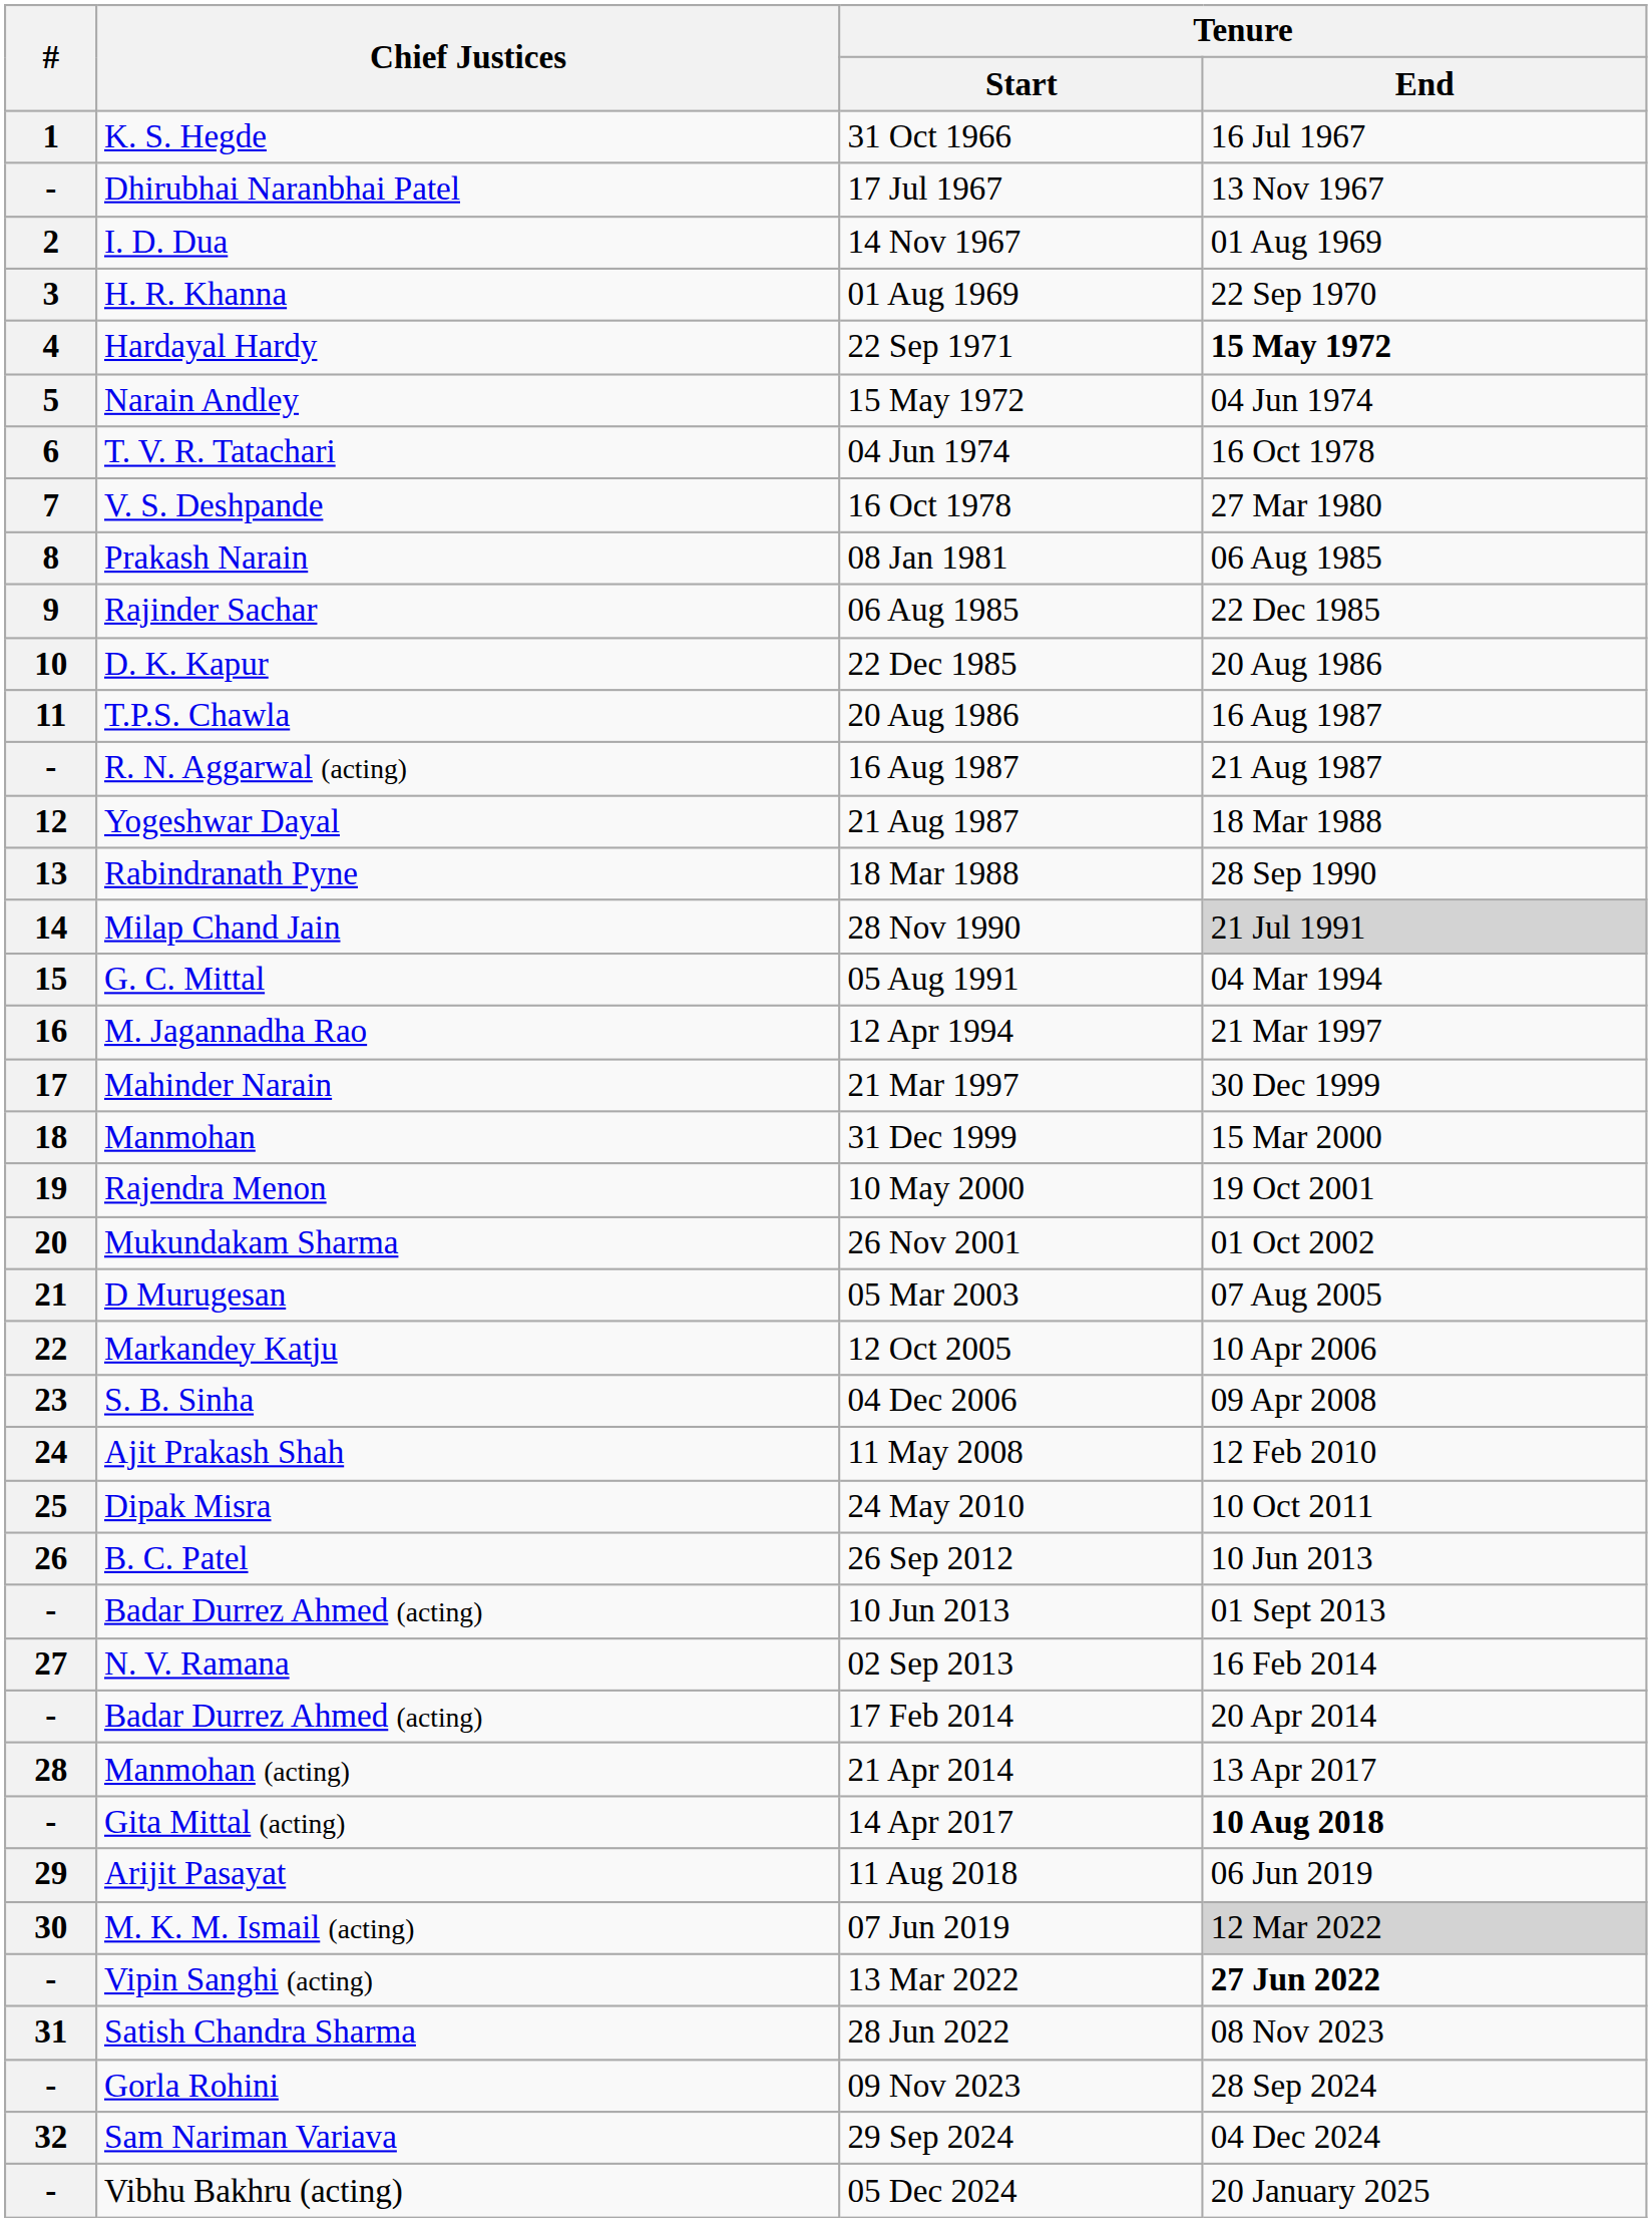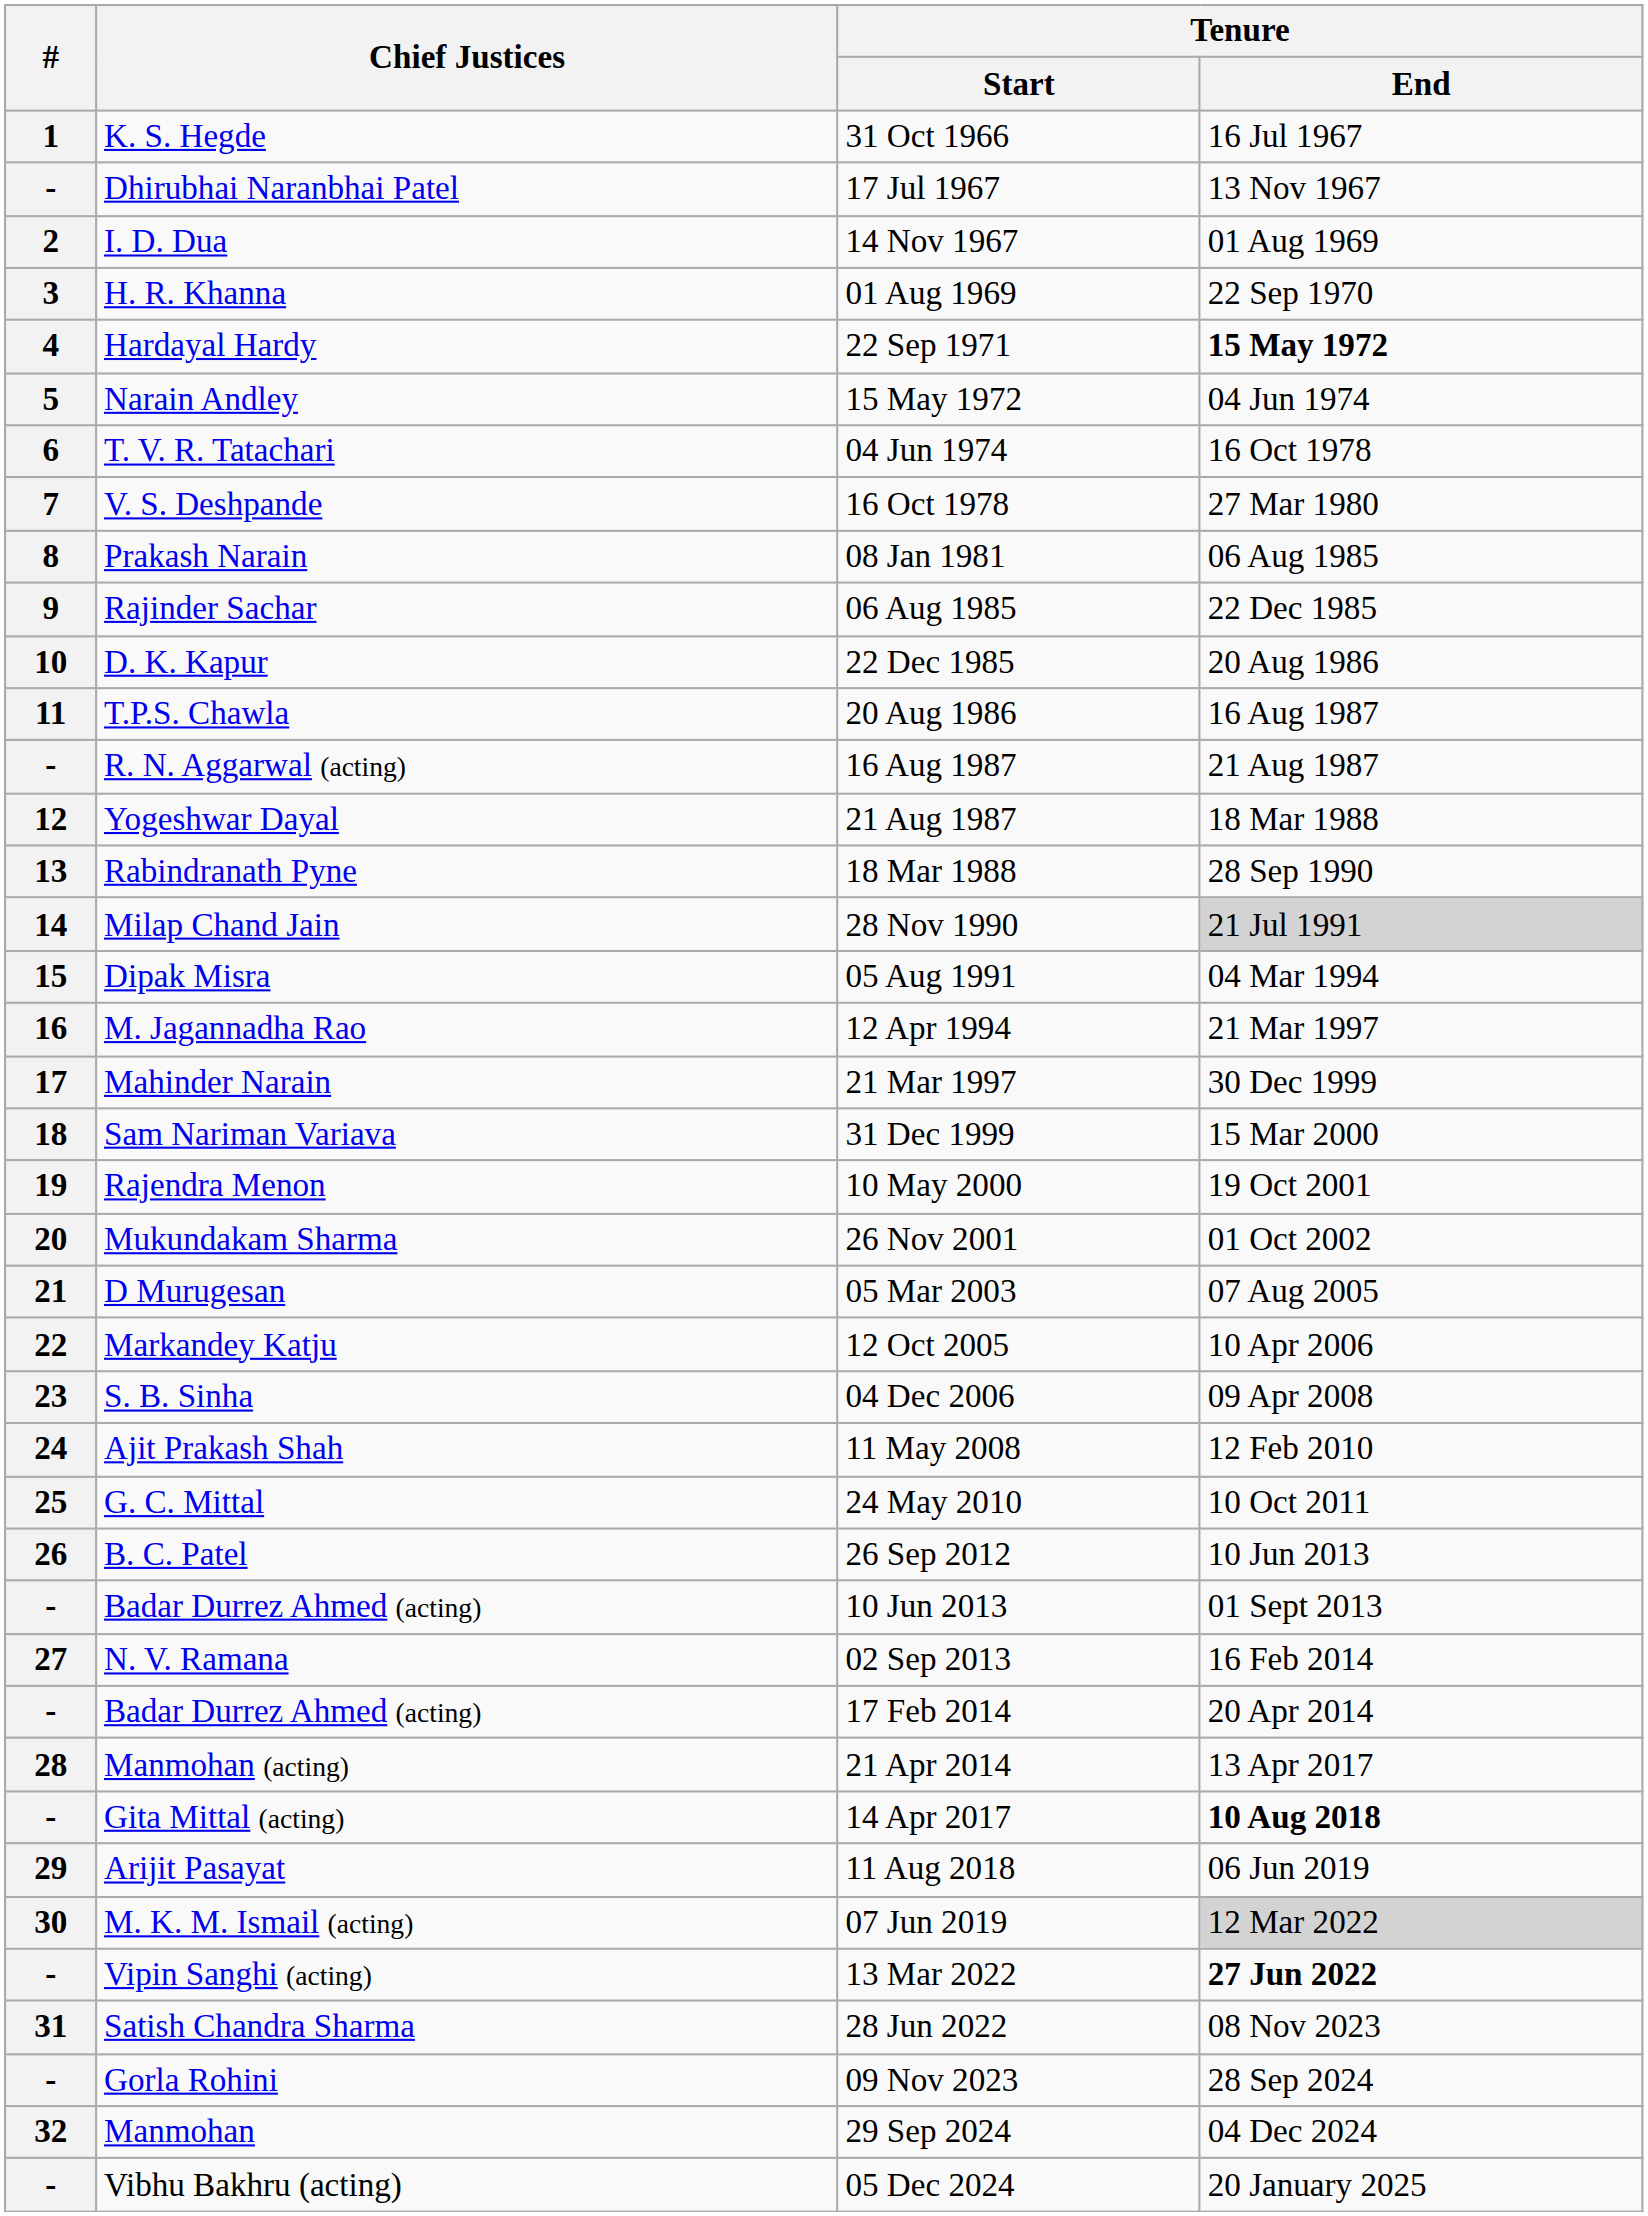05 Aug 1991 | Chief Justices: G. C. Mittal -> Dipak Misra
31 Dec 1999 | Chief Justices: Manmohan -> Sam Nariman Variava
24 May 2010 | Chief Justices: Dipak Misra -> G. C. Mittal
29 Sep 2024 | Chief Justices: Sam Nariman Variava -> Manmohan
